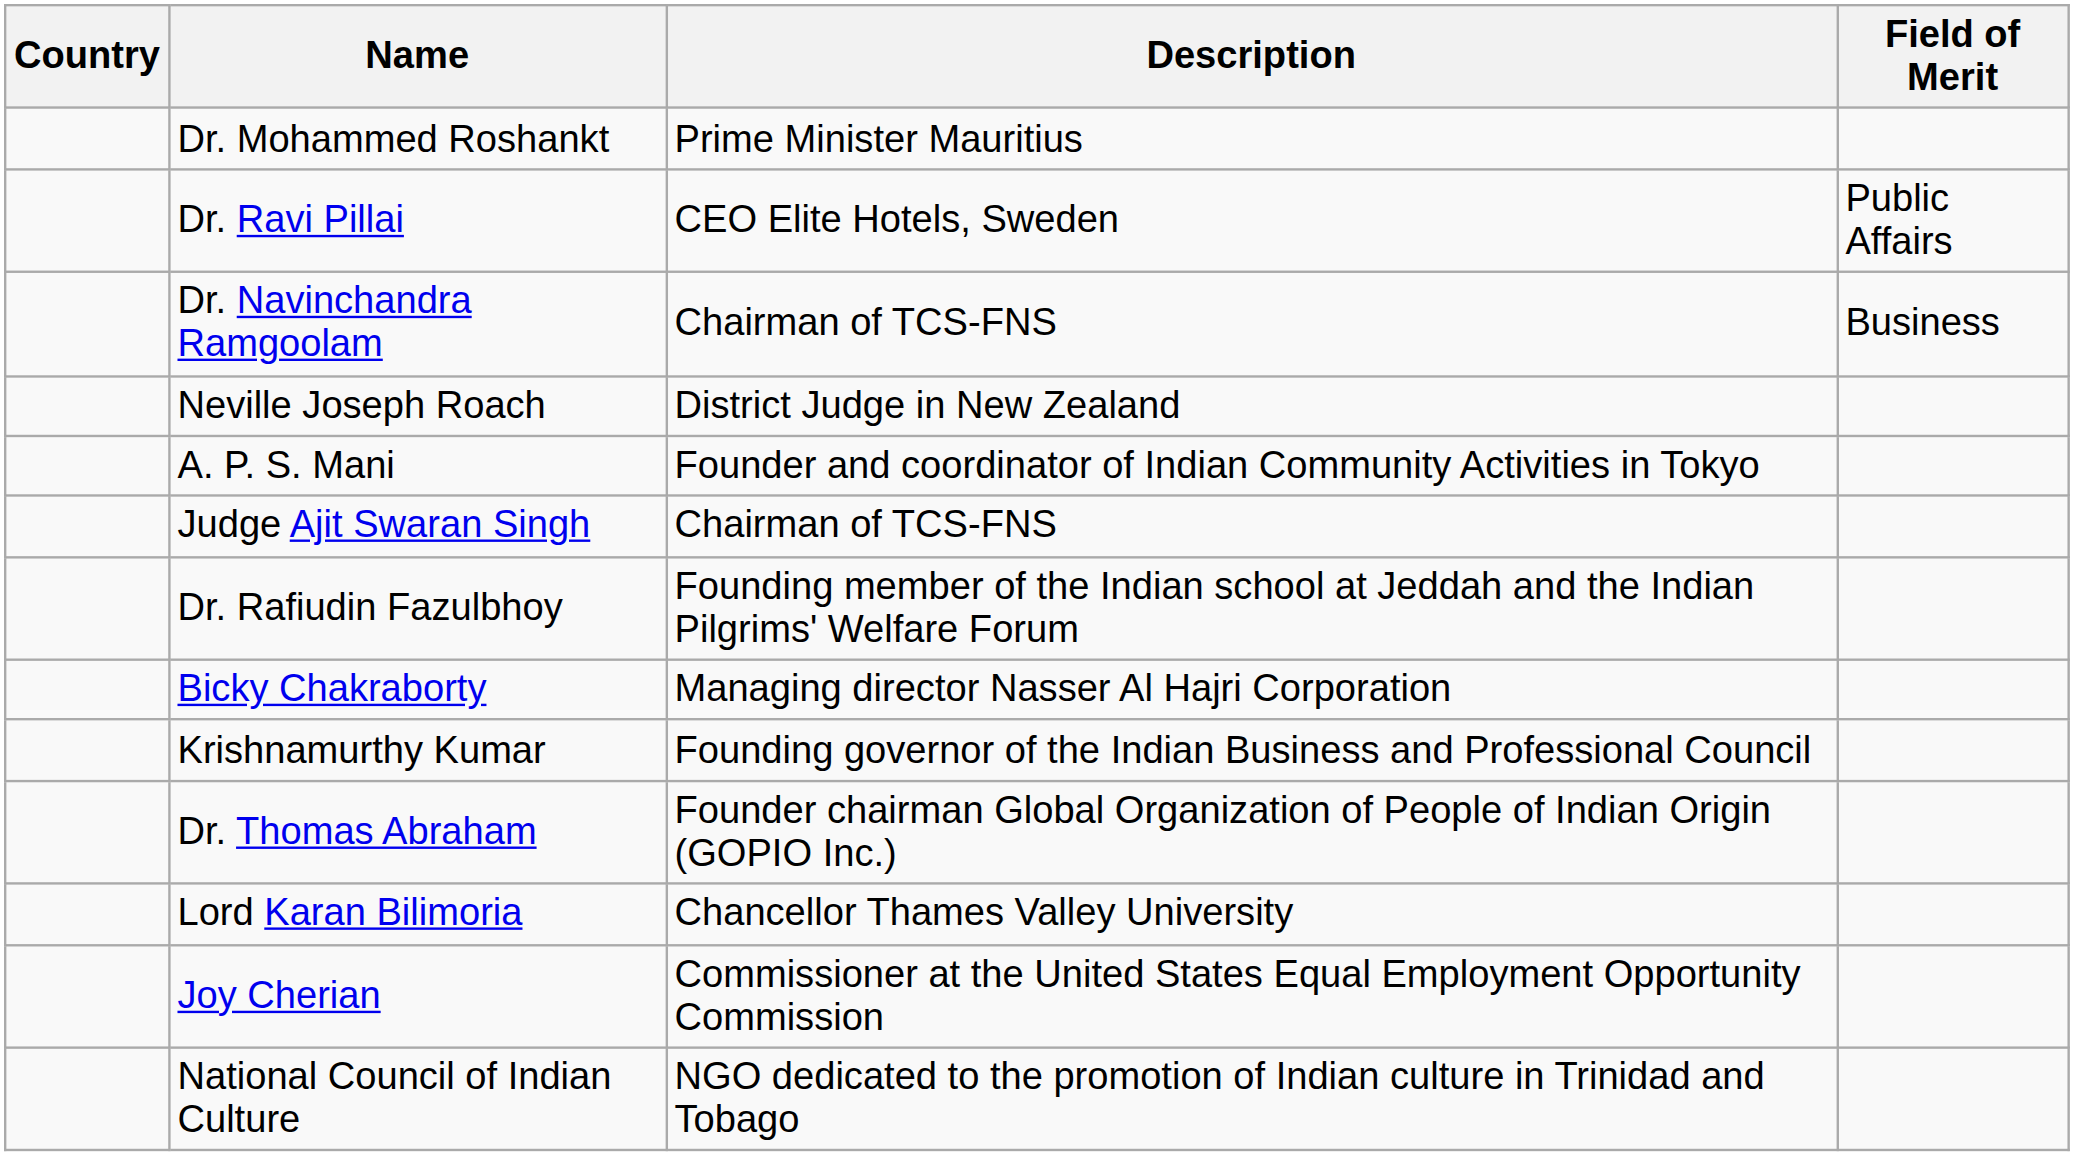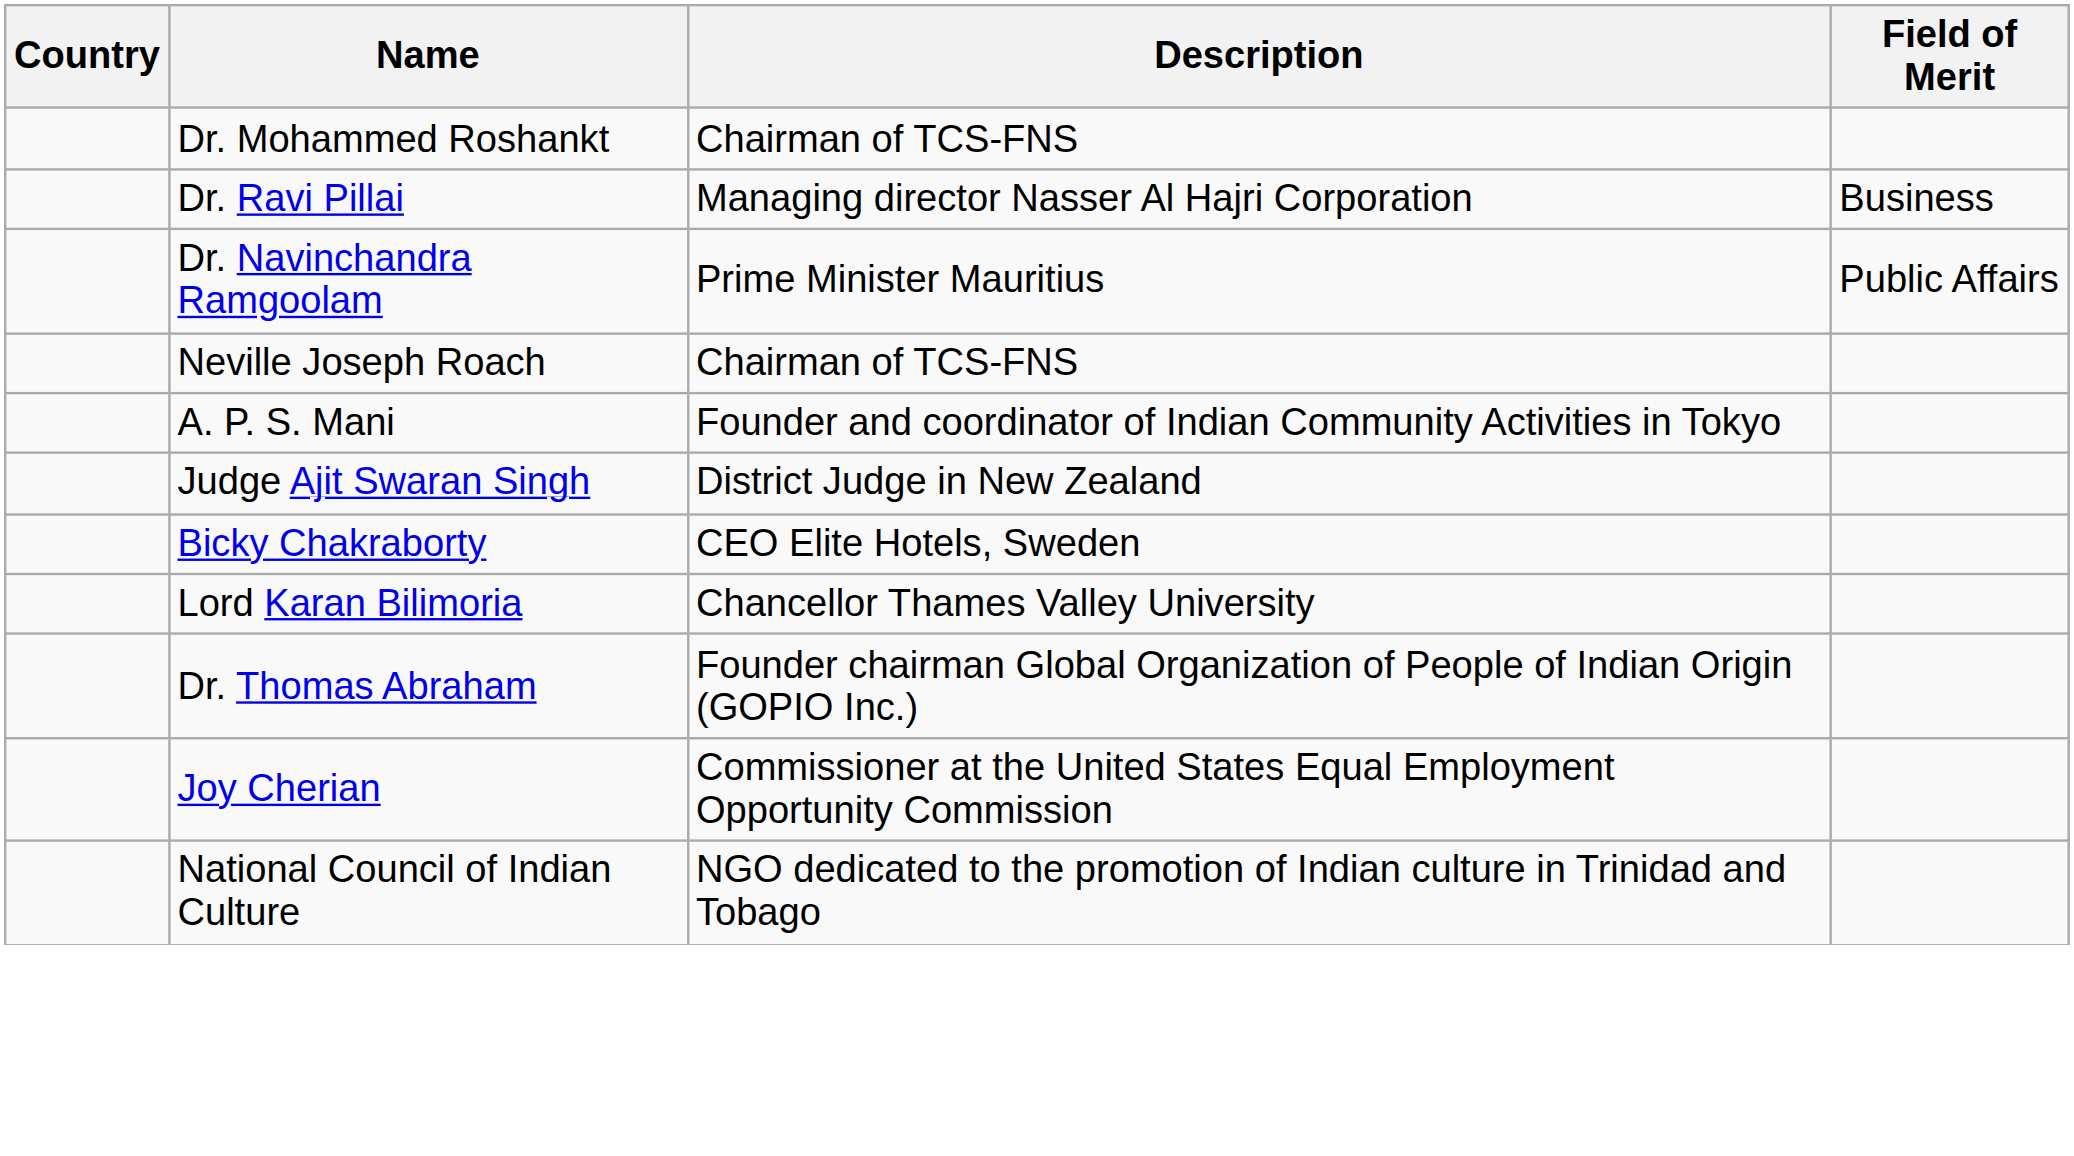Dr. Mohammed Roshankt | Description: Prime Minister Mauritius -> Chairman of TCS-FNS
Dr. Ravi Pillai | Description: CEO Elite Hotels, Sweden -> Managing director Nasser Al Hajri Corporation
Dr. Ravi Pillai | Field of Merit: Public Affairs -> Business
Dr. Navinchandra Ramgoolam | Description: Chairman of TCS-FNS -> Prime Minister Mauritius
Dr. Navinchandra Ramgoolam | Field of Merit: Business -> Public Affairs
Neville Joseph Roach | Description: District Judge in New Zealand -> Chairman of TCS-FNS
Judge Ajit Swaran Singh | Description: Chairman of TCS-FNS -> District Judge in New Zealand
- row: Dr. Rafiudin Fazulbhoy | Founding member of the Indian school at Jeddah and the Indian Pilgrims' Welfare Forum
Bicky Chakraborty | Description: Managing director Nasser Al Hajri Corporation -> CEO Elite Hotels, Sweden
- row: Krishnamurthy Kumar | Founding governor of the Indian Business and Professional Council
rows swapped: Lord Karan Bilimoria <-> Dr. Thomas Abraham
